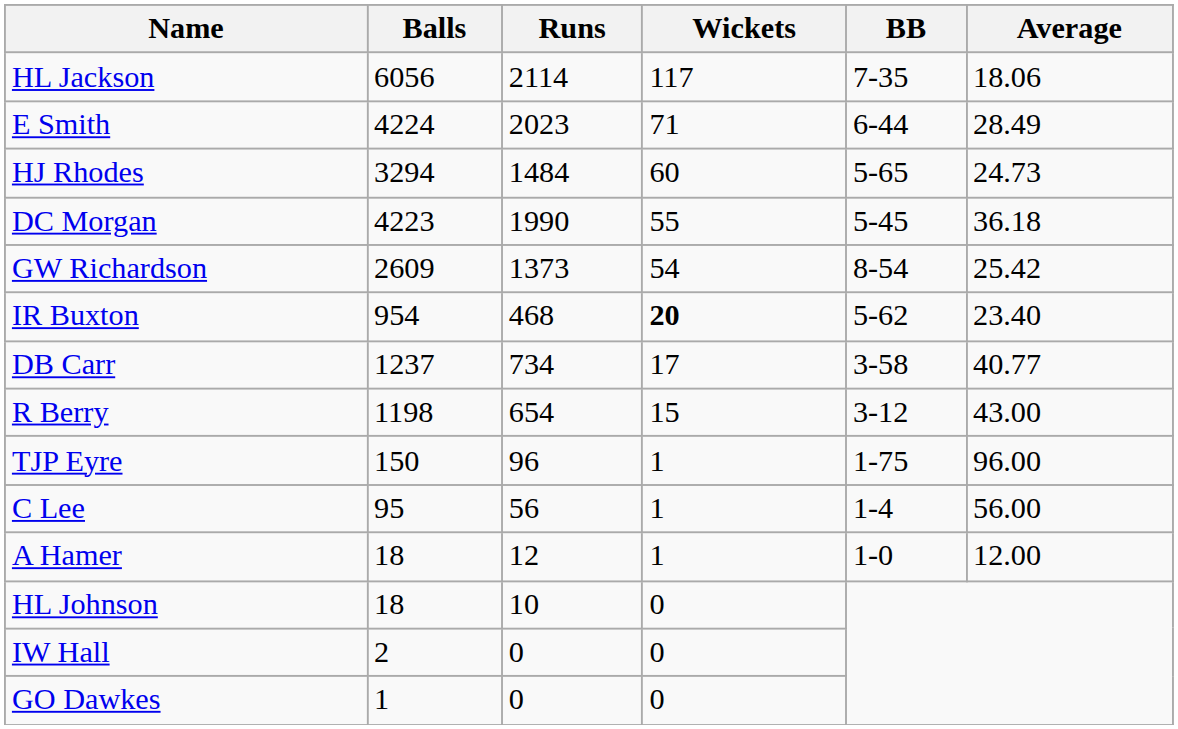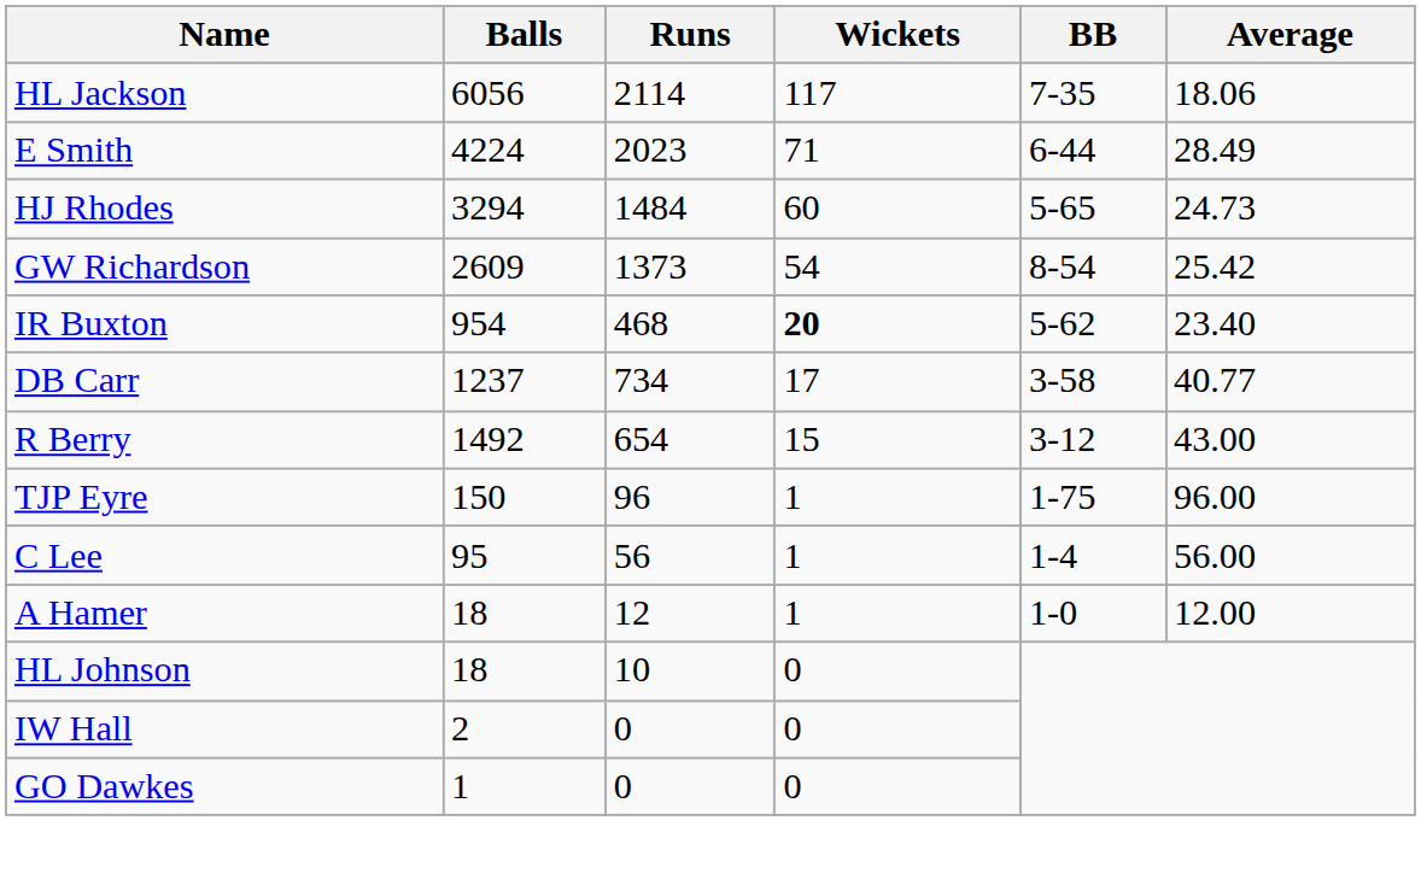- row: DC Morgan | 4223 | 1990 | 55 | 5-45 | 36.18
R Berry | Balls: 1198 -> 1492
